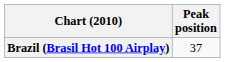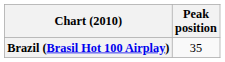Brazil (Brasil Hot 100 Airplay) | Peak position: 37 -> 35
